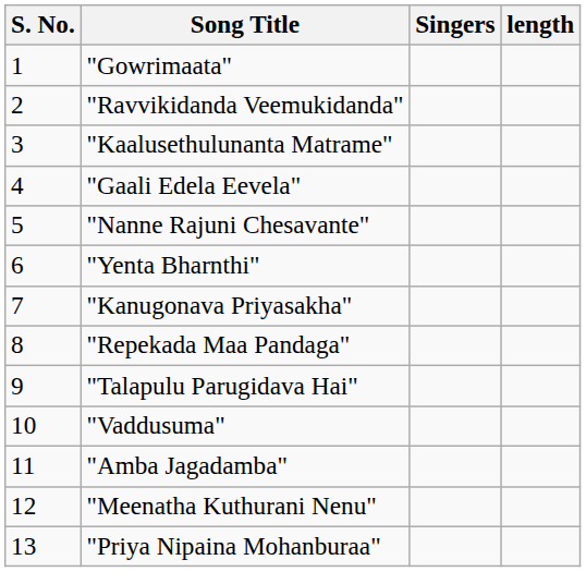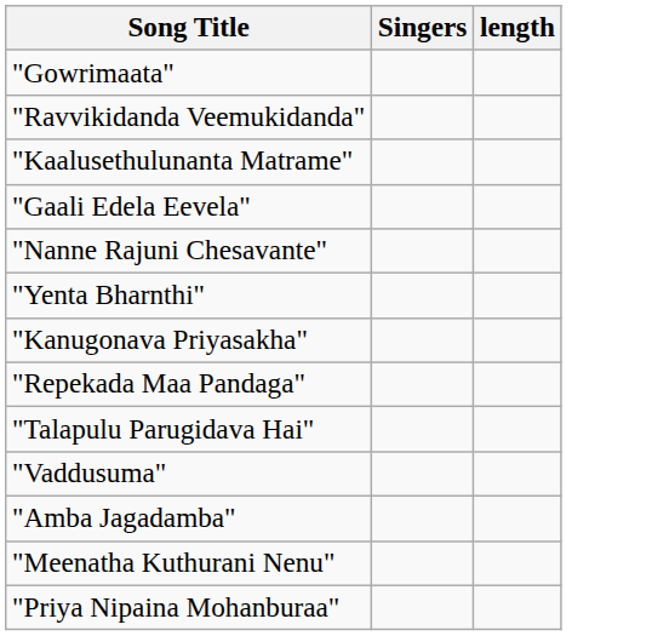- column: S. No. | 1 | 2 | 3 | 4 | 5 | 6 | 7 | 8 | 9 | 10 | 11 | 12 | 13
